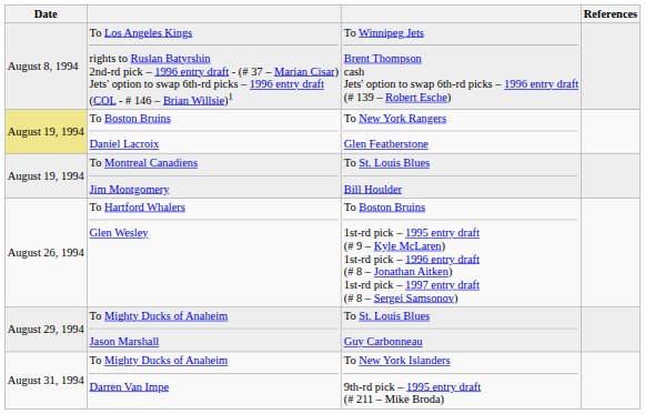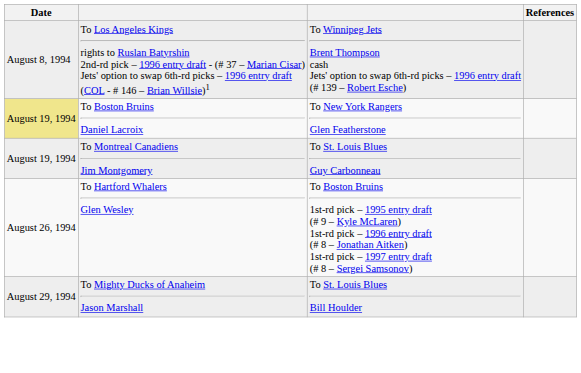To Montreal Canadiens Jim Montgomery | column 3: To St. Louis Blues Bill Houlder -> To St. Louis Blues Guy Carbonneau
To Mighty Ducks of Anaheim Jason Marshall | column 3: To St. Louis Blues Guy Carbonneau -> To St. Louis Blues Bill Houlder
- row: August 31, 1994 | To Mighty Ducks of Anaheim Darren Van Impe | To New York Islanders 9th-rd pick – 1995 entry draft (# 211 – Mike Broda)
